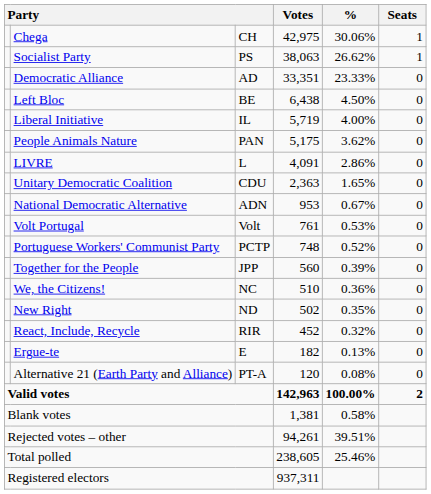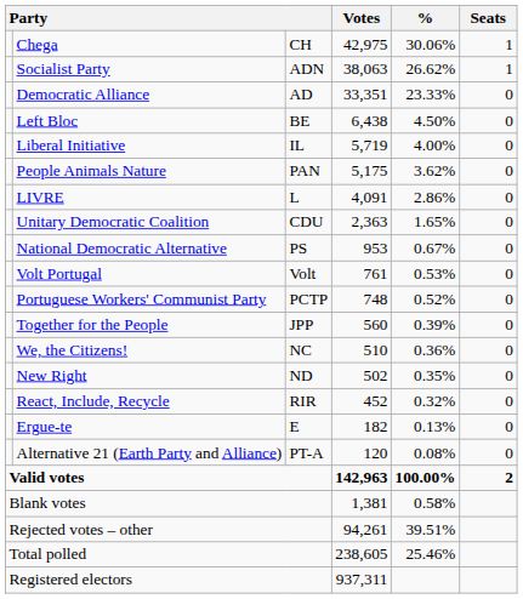Socialist Party | column 3: PS -> ADN
National Democratic Alternative | column 3: ADN -> PS
